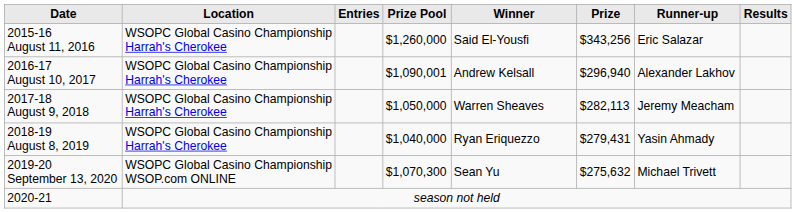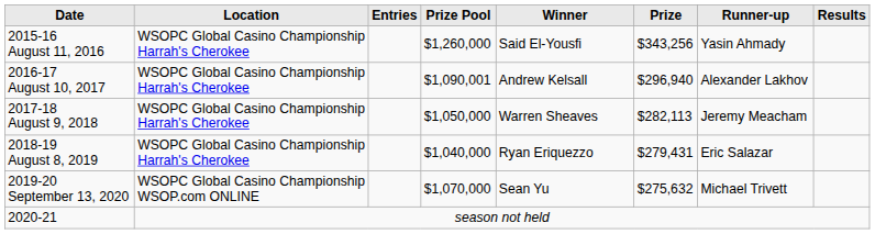2015-16 August 11, 2016 | Runner-up: Eric Salazar -> Yasin Ahmady
2018-19 August 8, 2019 | Runner-up: Yasin Ahmady -> Eric Salazar
2019-20 September 13, 2020 | Prize Pool: $1,070,300 -> $1,070,000
